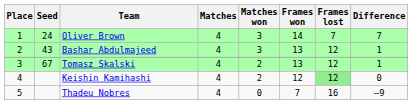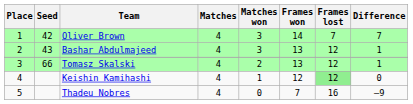Oliver Brown | Seed: 24 -> 42
Tomasz Skalski | Seed: 67 -> 66
Keishin Kamihashi | Matches won: 2 -> 1
